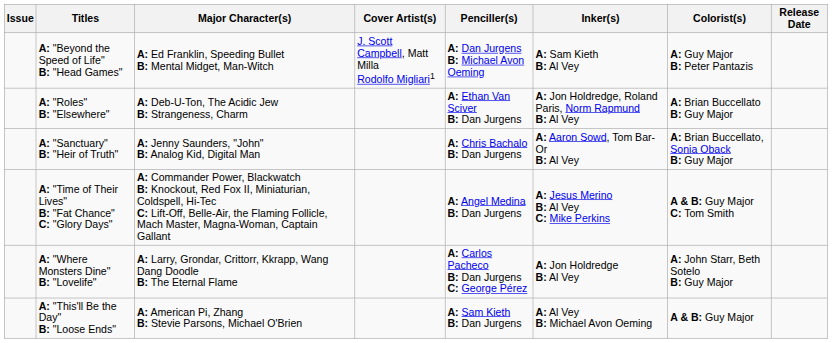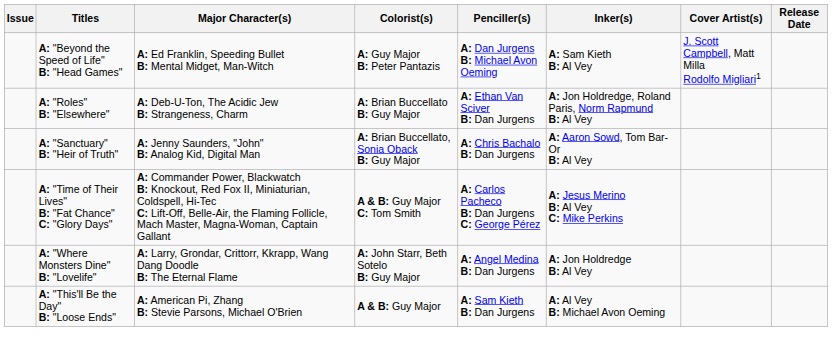columns swapped: Cover Artist(s) <-> Colorist(s)
A: "Time of Their Lives" B: "Fat Chance" C: "Glory Days" | Penciller(s): A: Angel Medina B: Dan Jurgens -> A: Carlos Pacheco B: Dan Jurgens C: George Pérez
A: "Where Monsters Dine" B: "Lovelife" | Penciller(s): A: Carlos Pacheco B: Dan Jurgens C: George Pérez -> A: Angel Medina B: Dan Jurgens
